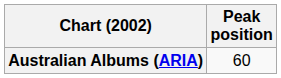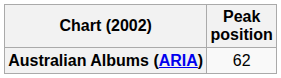Australian Albums (ARIA) | Peak position: 60 -> 62
